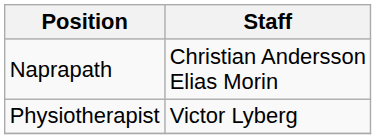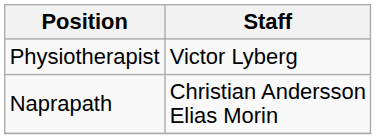rows swapped: Physiotherapist <-> Naprapath
